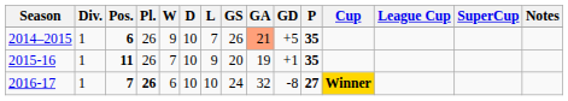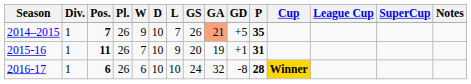2014–2015 | Pos.: 6 -> 7
2015-16 | P: 35 -> 31
2016-17 | Pos.: 7 -> 6
2016-17 | Pl.: bold -> normal
2016-17 | P: 27 -> 28
